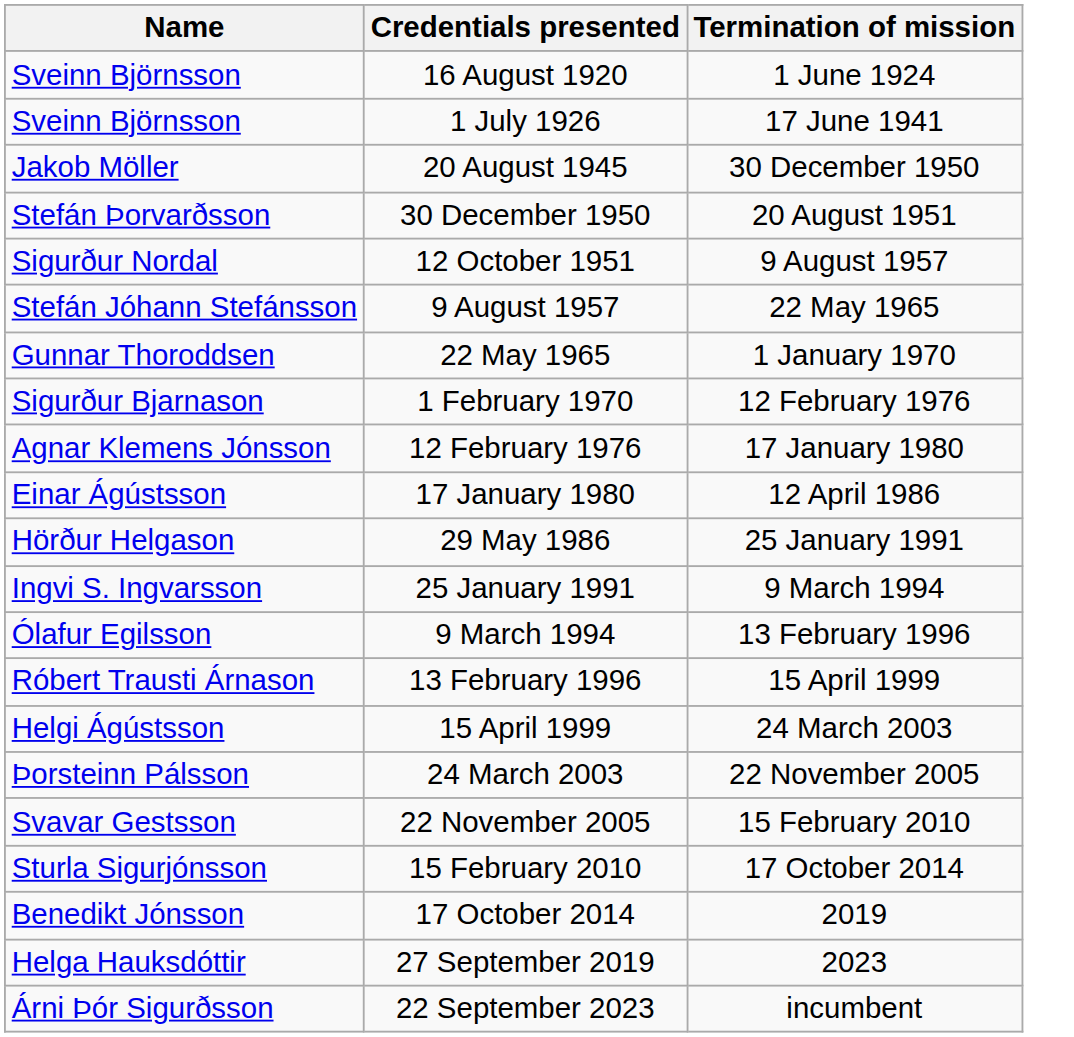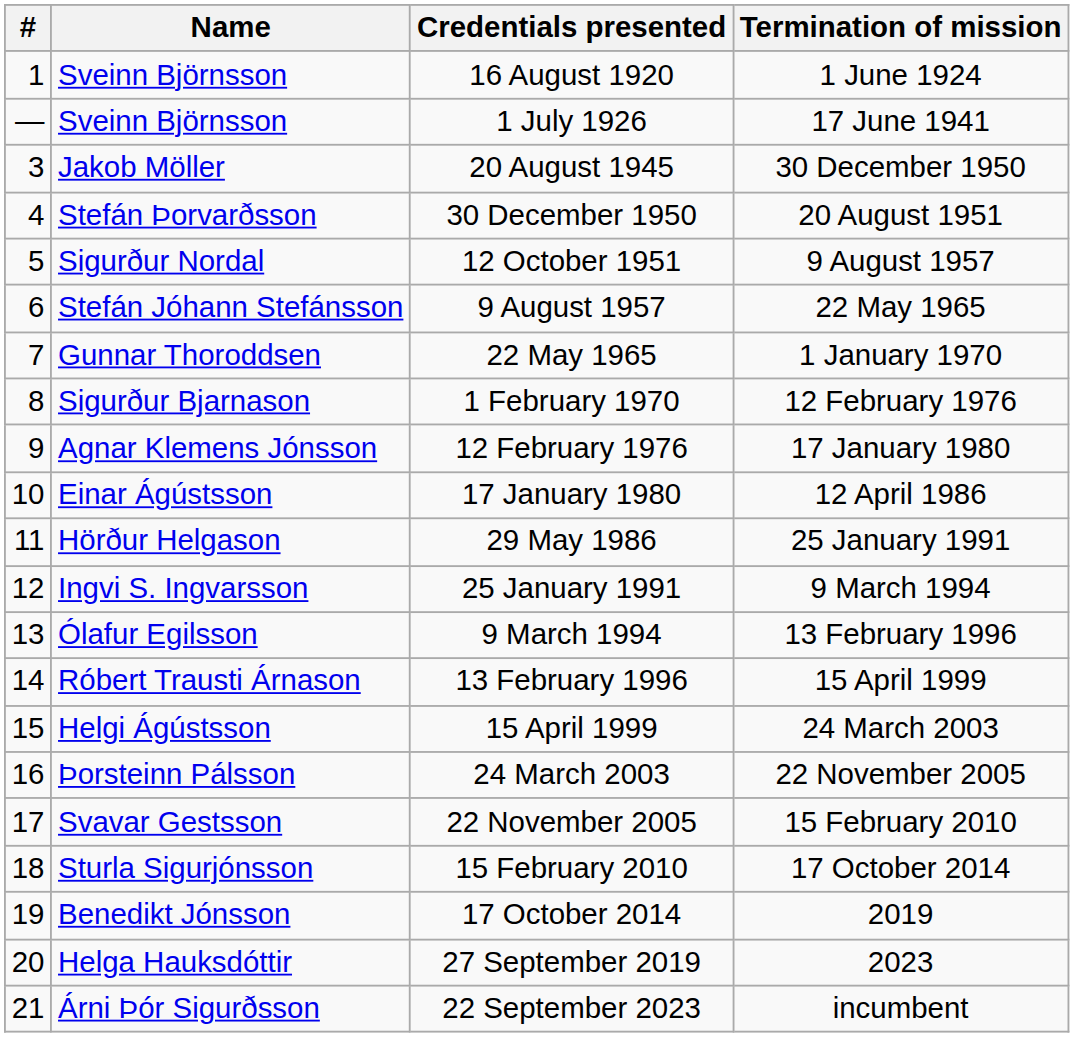+ column: # | 1 | — | 3 | 4 | 5 | 6 | 7 | 8 | 9 | 10 | 11 | 12 | 13 | 14 | 15 | 16 | 17 | 18 | 19 | 20 | 21
